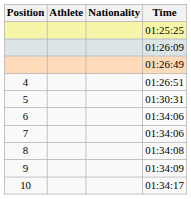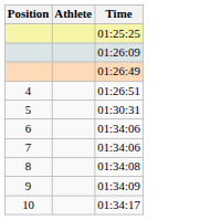- column: Nationality
